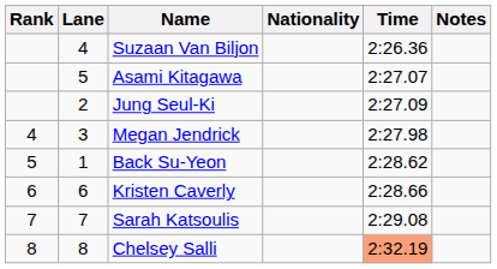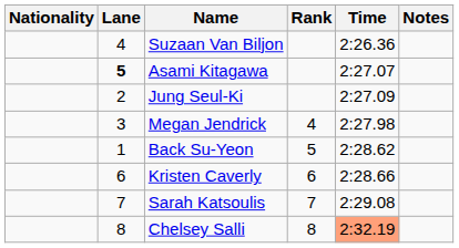columns swapped: Rank <-> Nationality
Asami Kitagawa | Lane: normal -> bold
